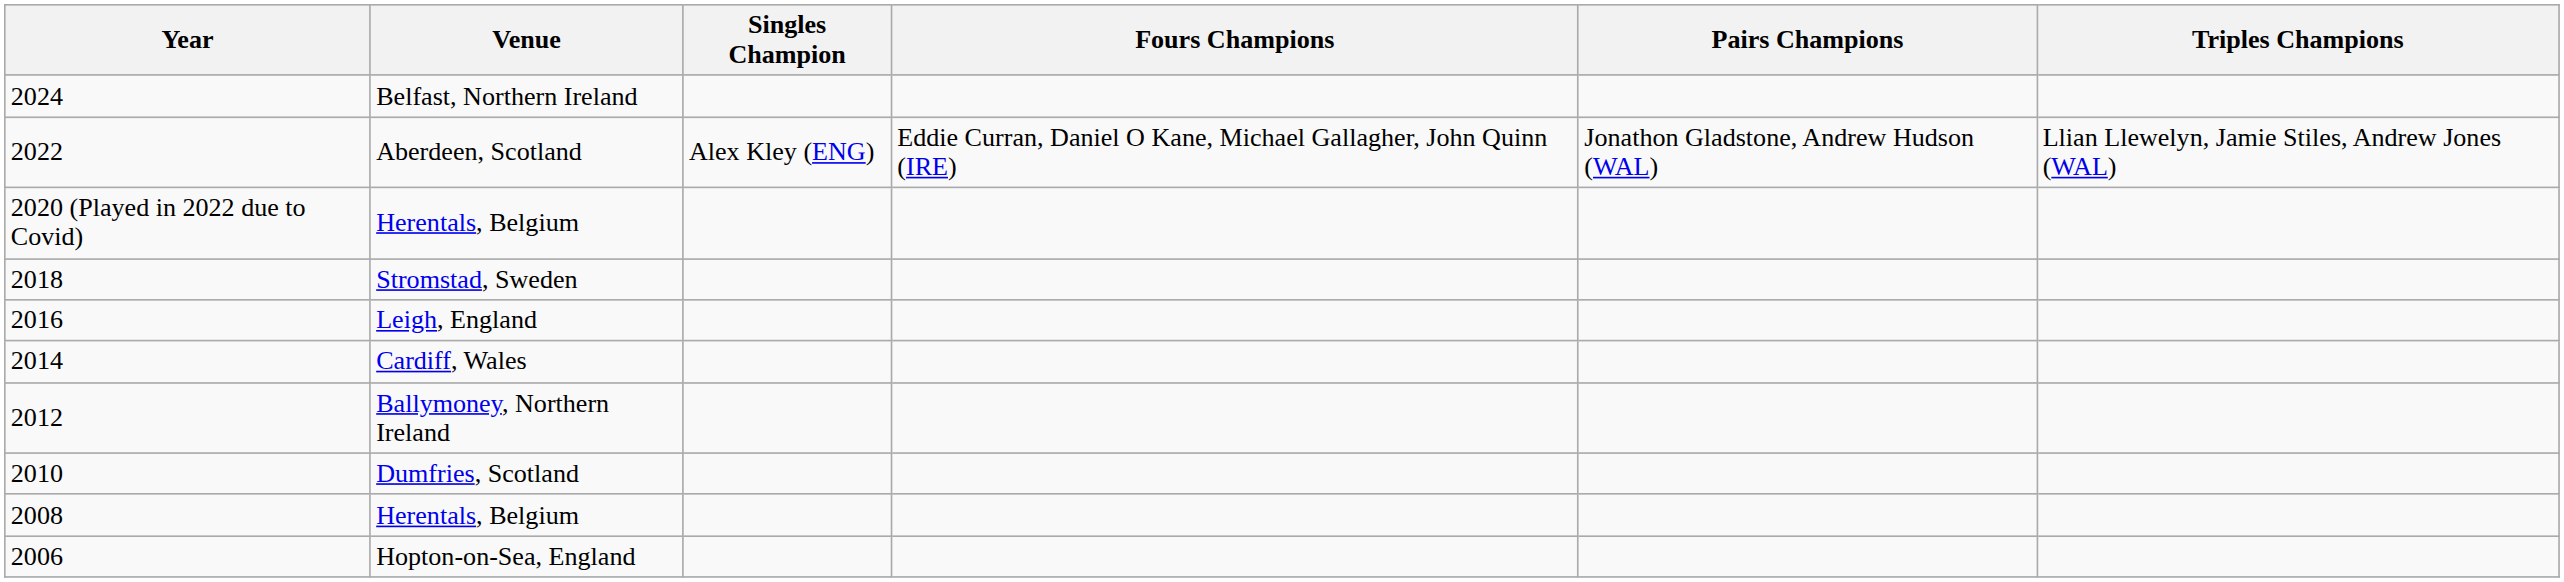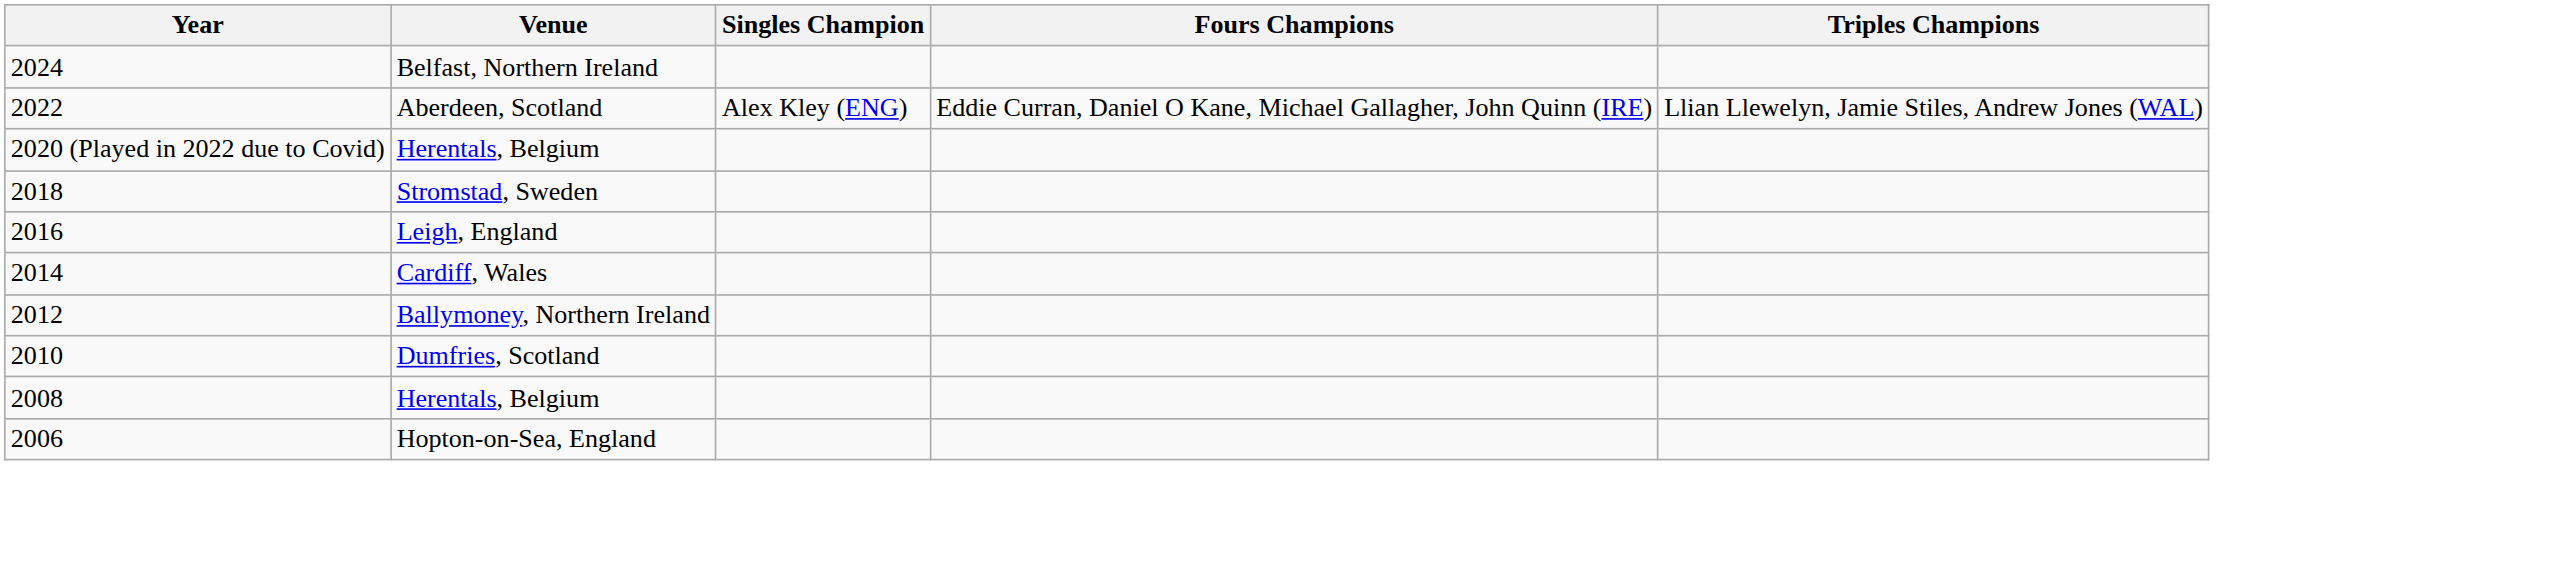- column: Pairs Champions | Jonathon Gladstone, Andrew Hudson (WAL)
